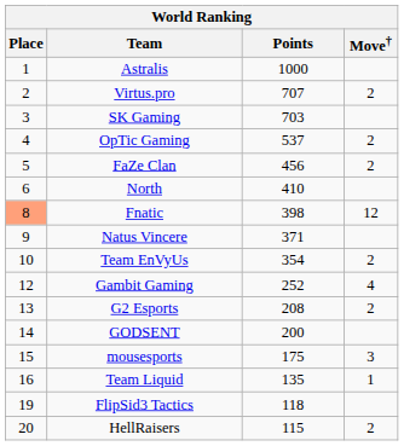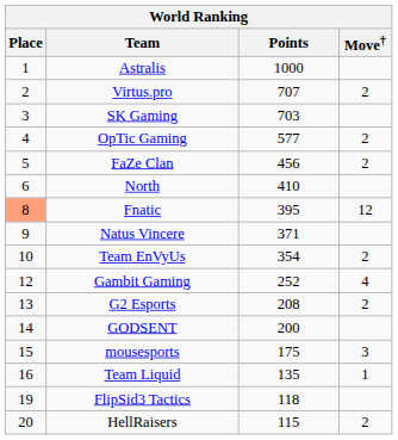OpTic Gaming | Points: 537 -> 577
Fnatic | Points: 398 -> 395
